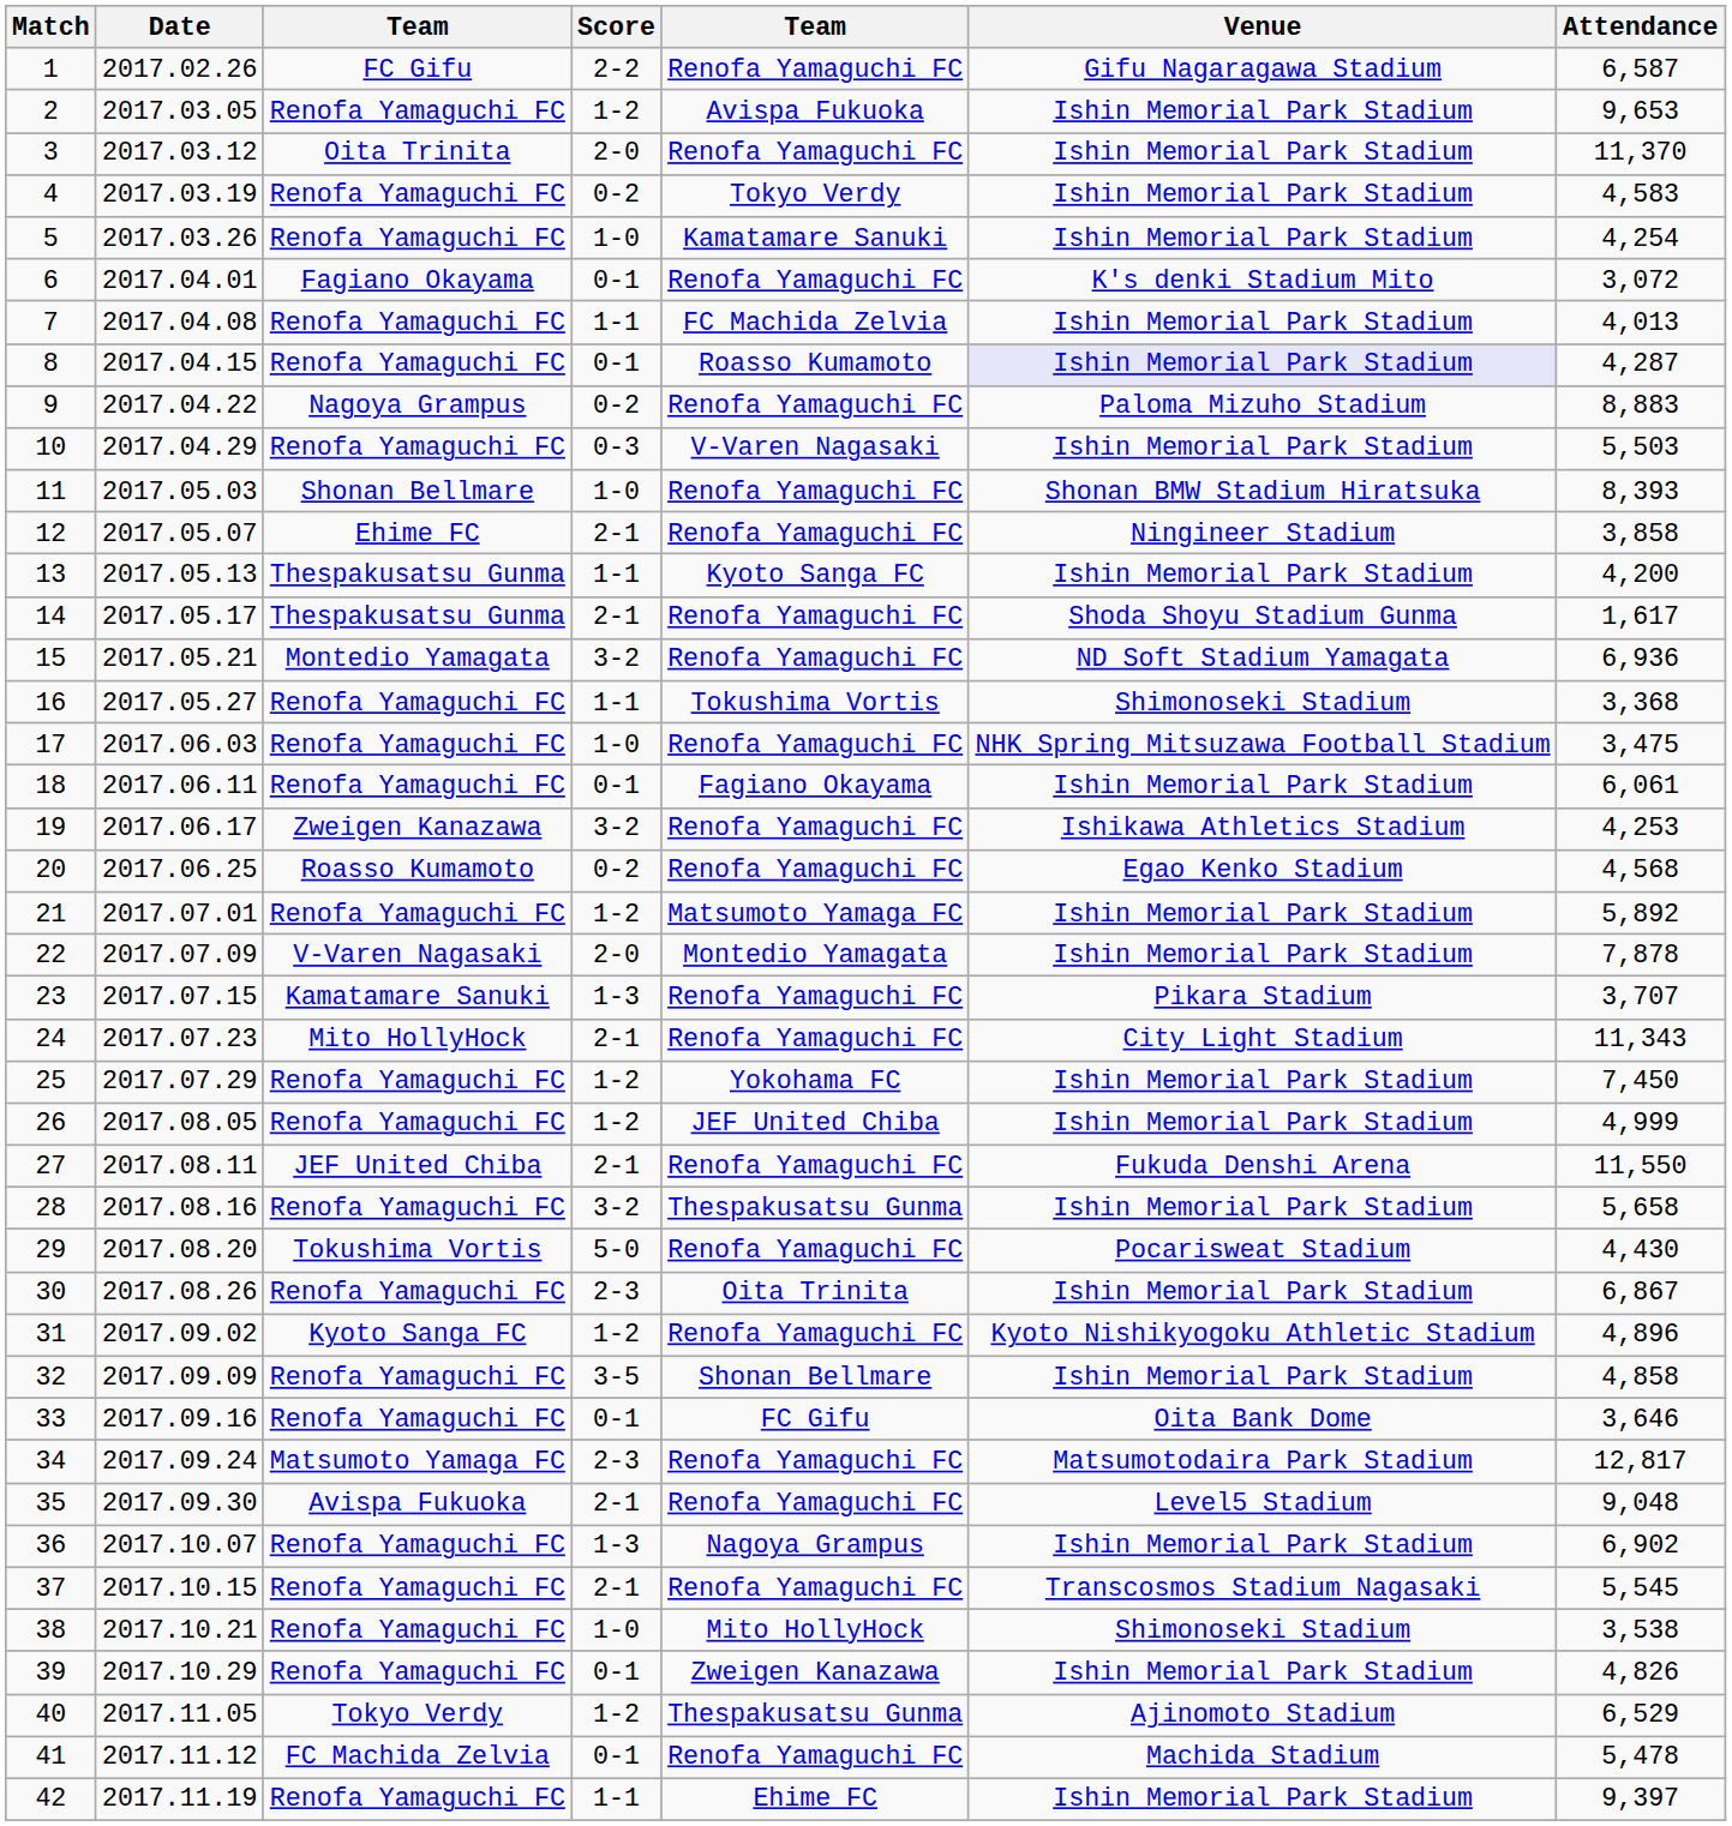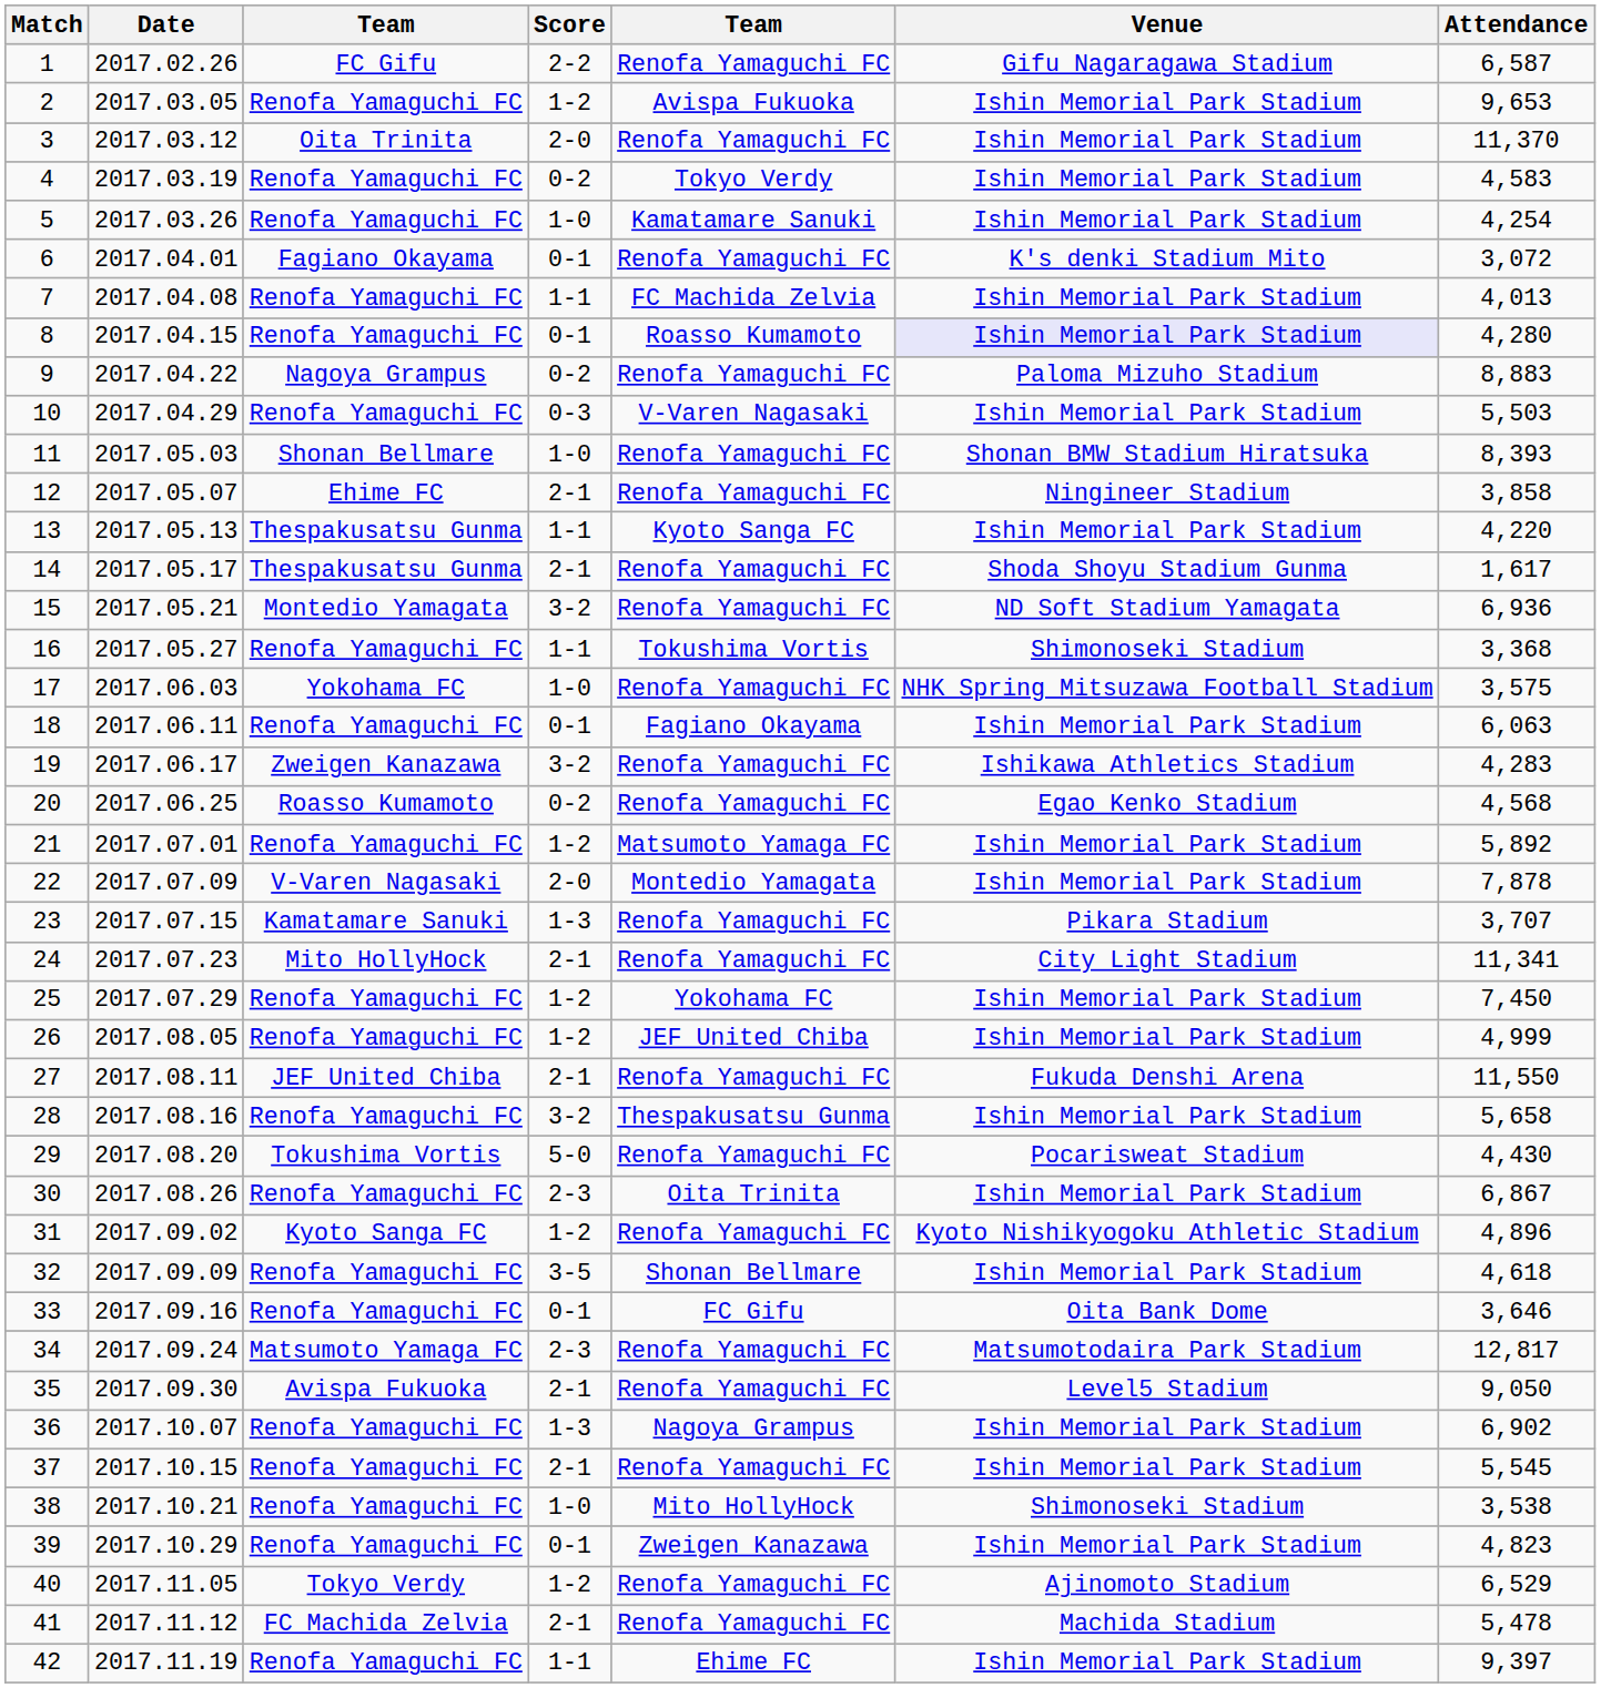8 | Attendance: 4,287 -> 4,280
13 | Attendance: 4,200 -> 4,220
17 | column 3: Renofa Yamaguchi FC -> Yokohama FC
17 | Attendance: 3,475 -> 3,575
18 | Attendance: 6,061 -> 6,063
19 | Attendance: 4,253 -> 4,283
24 | Attendance: 11,343 -> 11,341
32 | Attendance: 4,858 -> 4,618
35 | Attendance: 9,048 -> 9,050
37 | Venue: Transcosmos Stadium Nagasaki -> Ishin Memorial Park Stadium
39 | Attendance: 4,826 -> 4,823
40 | column 5: Thespakusatsu Gunma -> Renofa Yamaguchi FC
41 | Score: 0-1 -> 2-1
